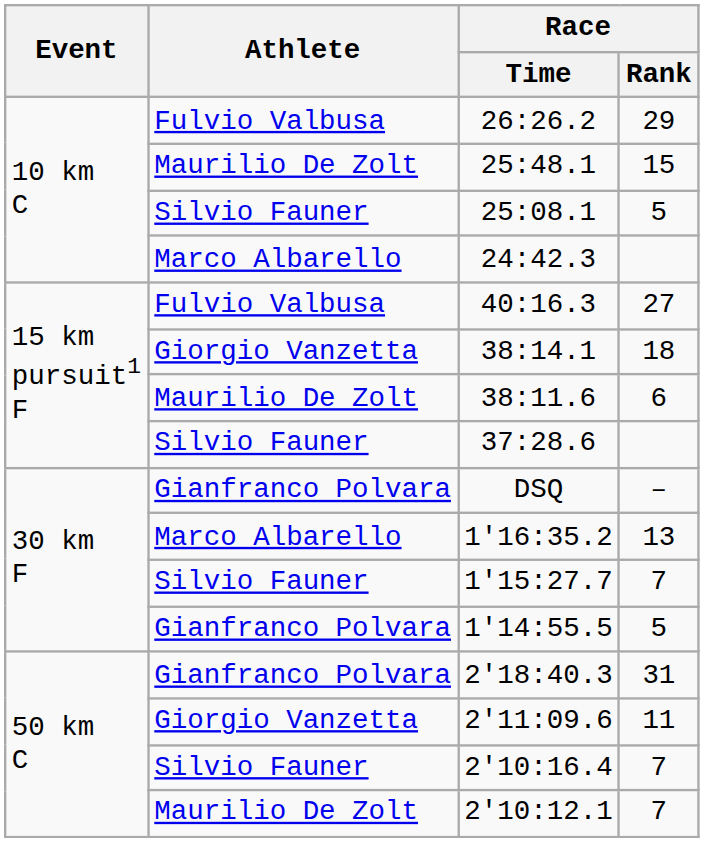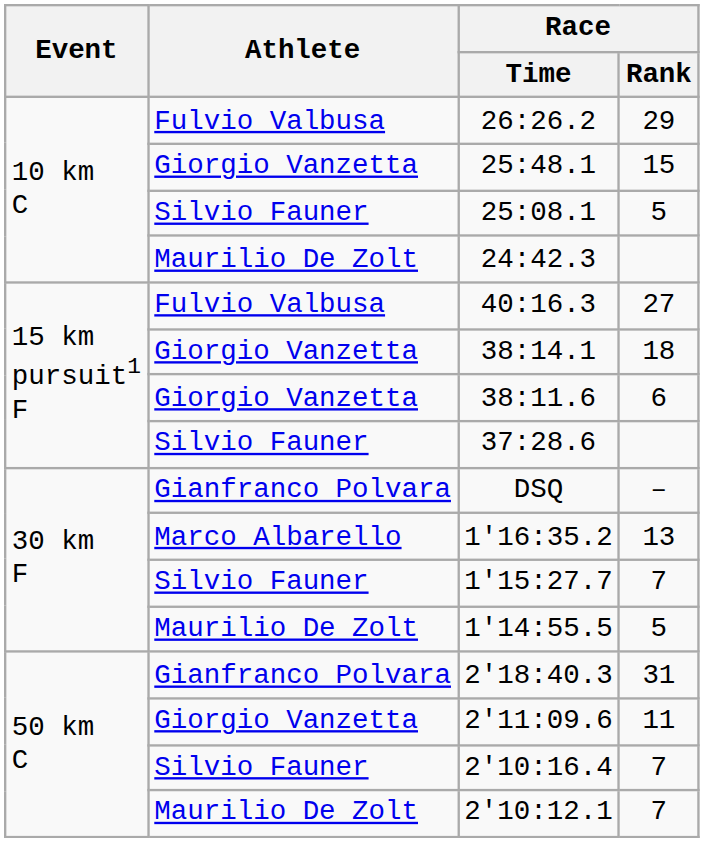25:48.1 | Athlete: Maurilio De Zolt -> Giorgio Vanzetta
24:42.3 | Athlete: Marco Albarello -> Maurilio De Zolt
38:11.6 | Athlete: Maurilio De Zolt -> Giorgio Vanzetta
1'14:55.5 | Athlete: Gianfranco Polvara -> Maurilio De Zolt
